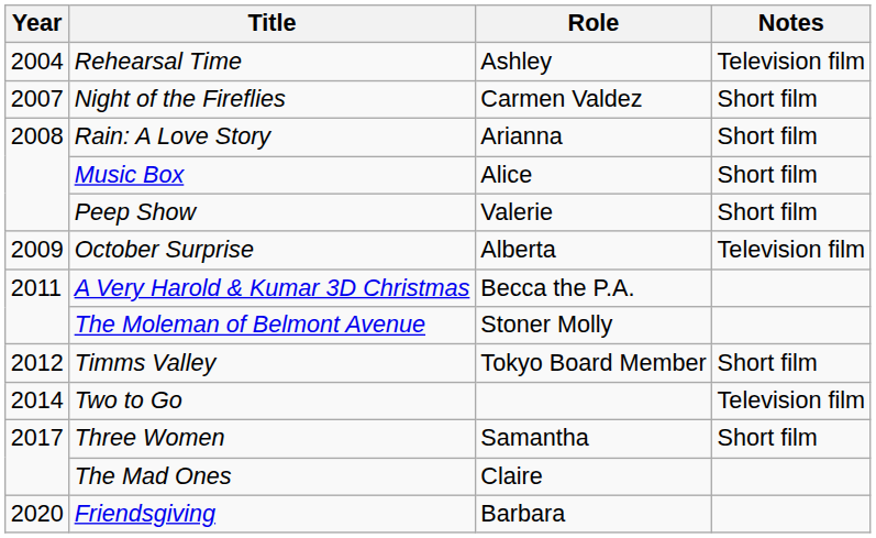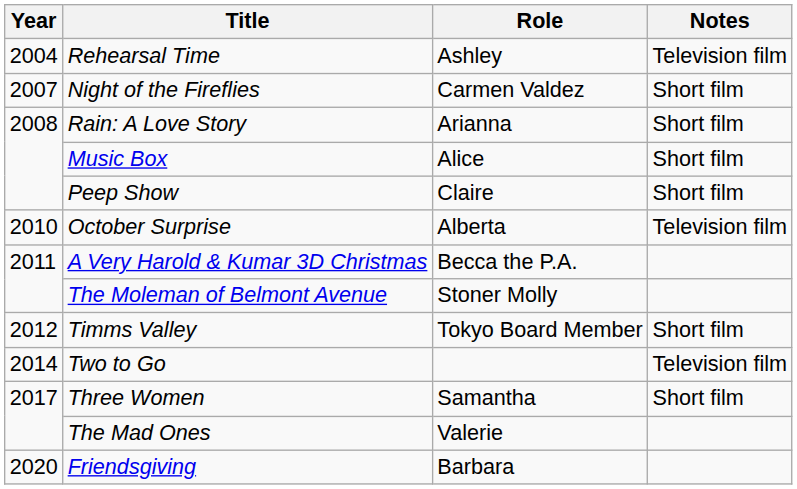Peep Show | Role: Valerie -> Claire
October Surprise | Year: 2009 -> 2010
The Mad Ones | Role: Claire -> Valerie
